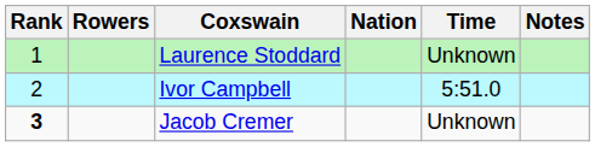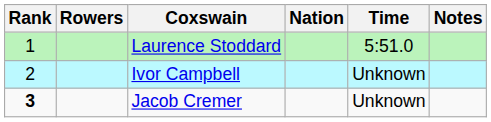Laurence Stoddard | Time: Unknown -> 5:51.0
Ivor Campbell | Time: 5:51.0 -> Unknown
